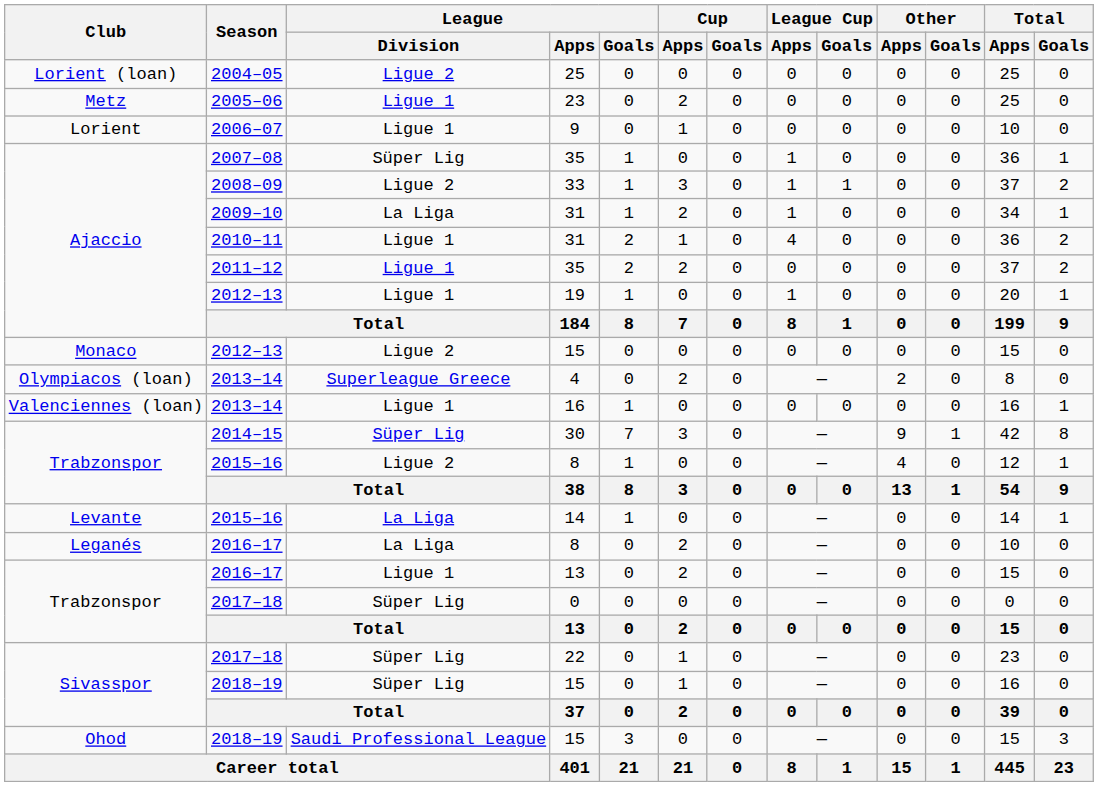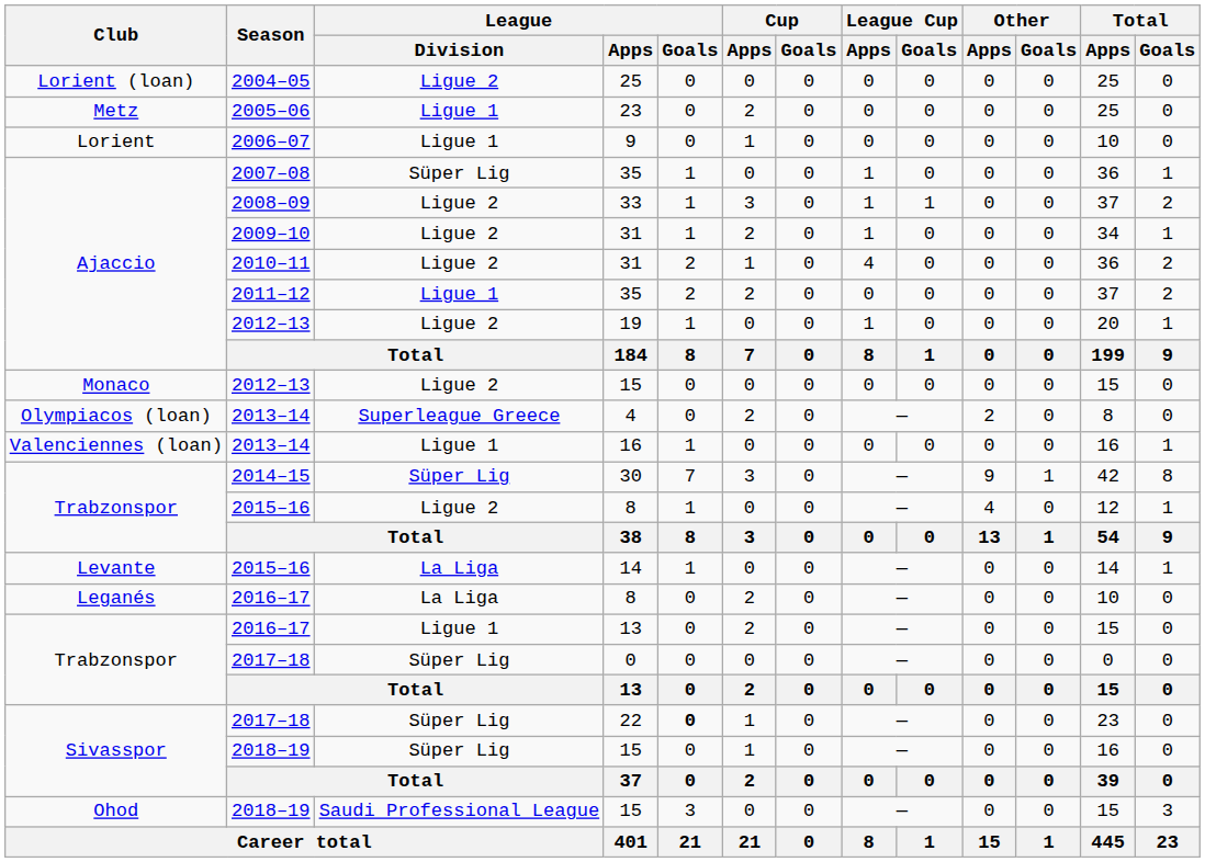2009–10 / 31 | League / Division: La Liga -> Ligue 2
2010–11 / 31 | League / Division: Ligue 1 -> Ligue 2
19 | League / Division: Ligue 1 -> Ligue 2
22 | League / Goals: normal -> bold
